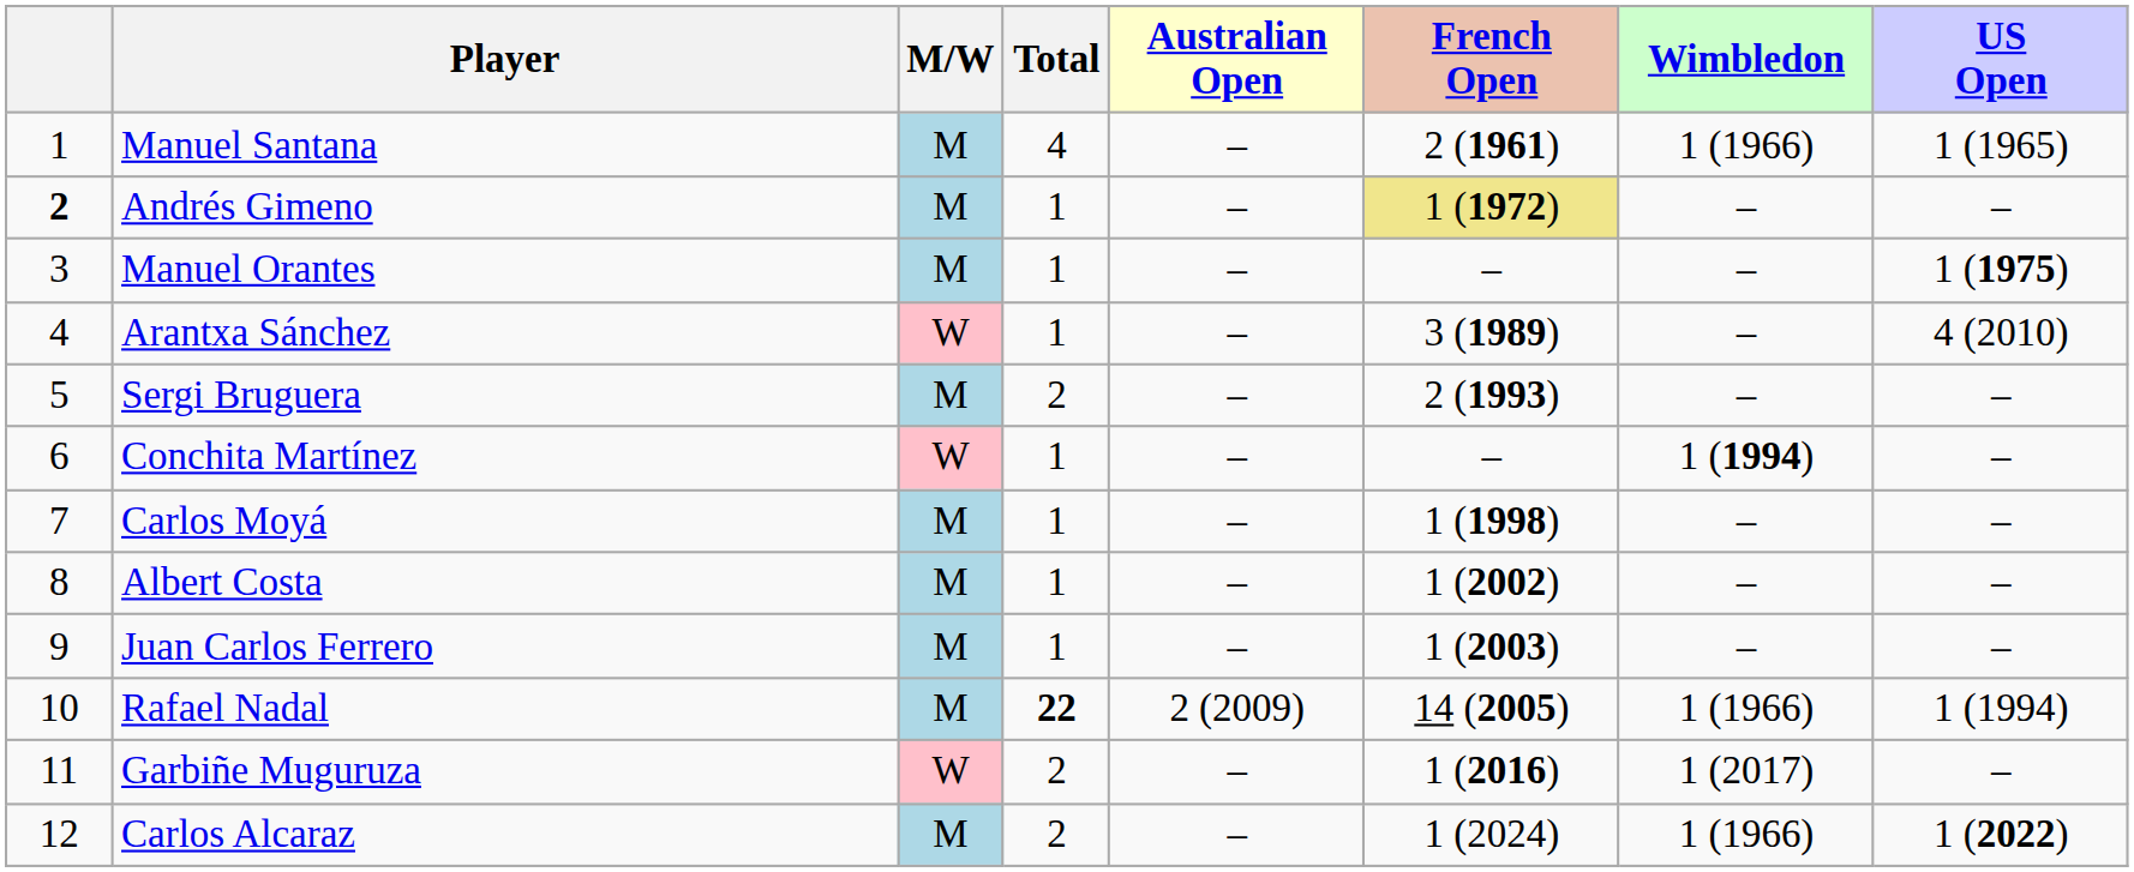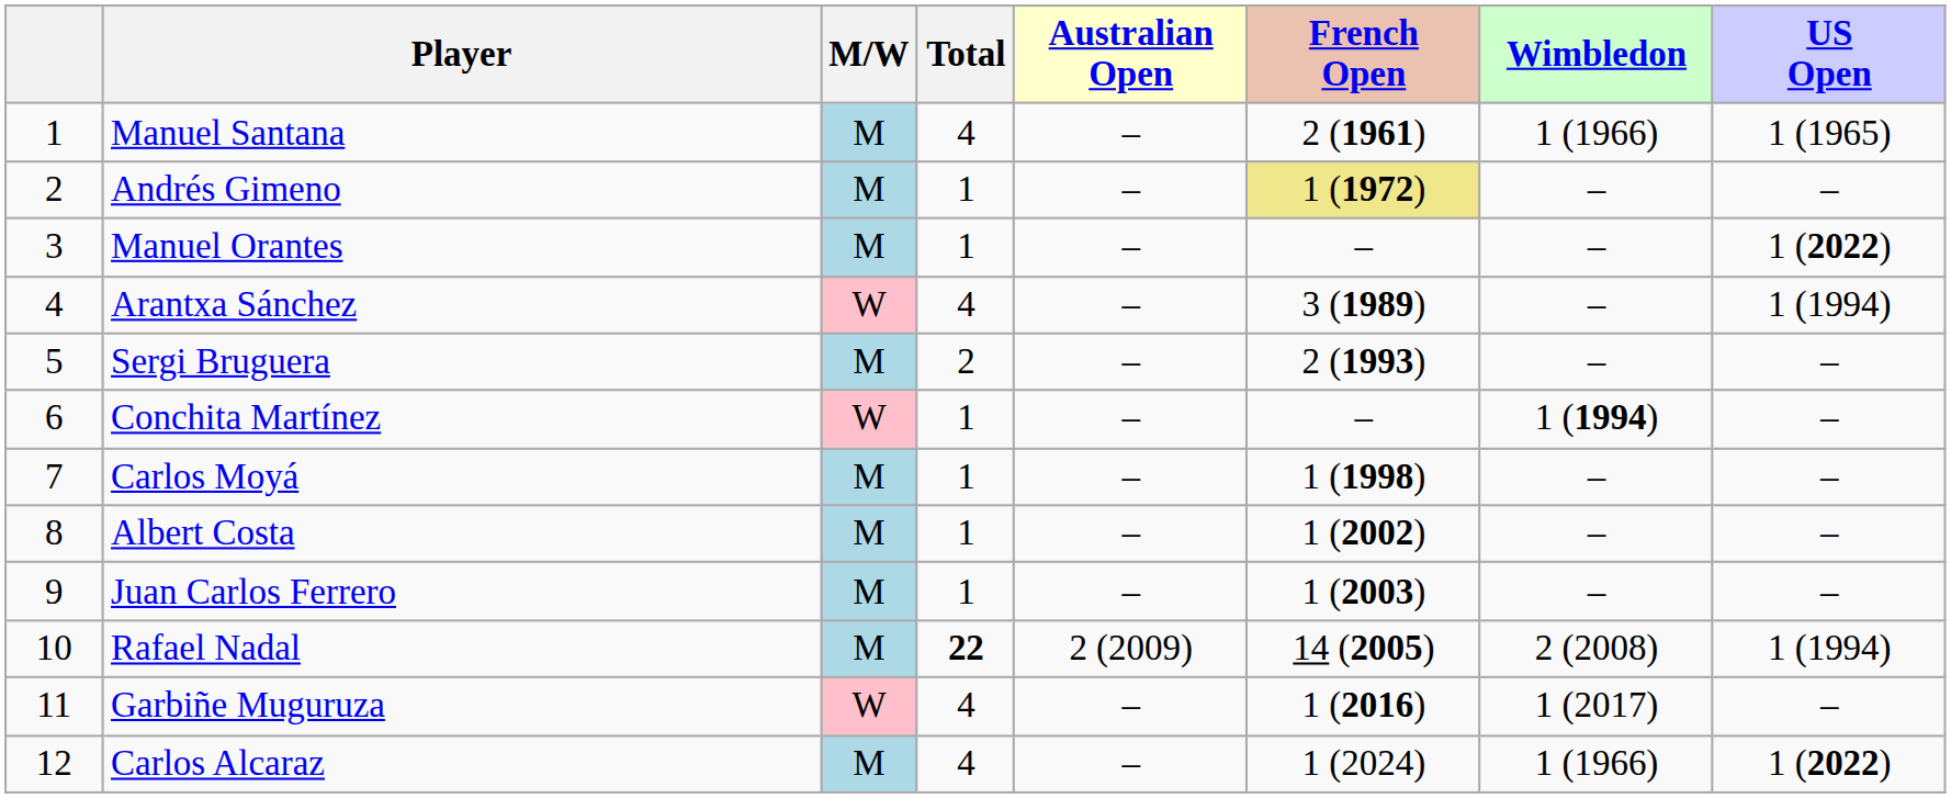Andrés Gimeno | column 1: bold -> normal
Manuel Orantes | US Open: 1 (1975) -> 1 (2022)
Arantxa Sánchez | Total: 1 -> 4
Arantxa Sánchez | US Open: 4 (2010) -> 1 (1994)
Rafael Nadal | Wimbledon: 1 (1966) -> 2 (2008)
Garbiñe Muguruza | Total: 2 -> 4
Carlos Alcaraz | Total: 2 -> 4
